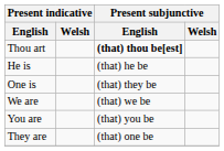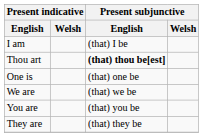+ row: I am | (that) I be
- row: He is | (that) he be
One is | Present subjunctive / English: (that) they be -> (that) one be
They are | Present subjunctive / English: (that) one be -> (that) they be
